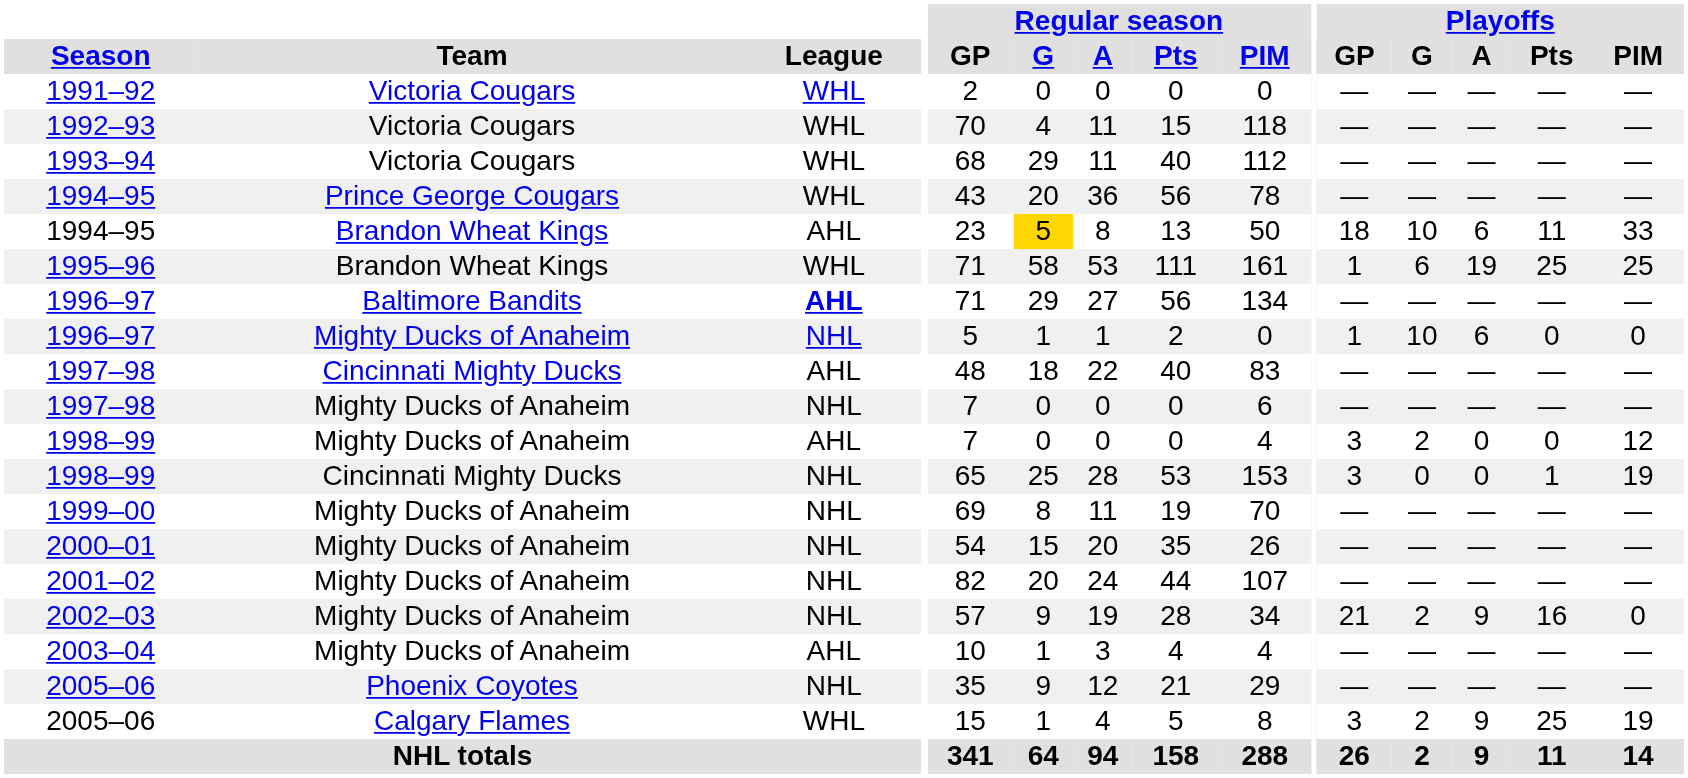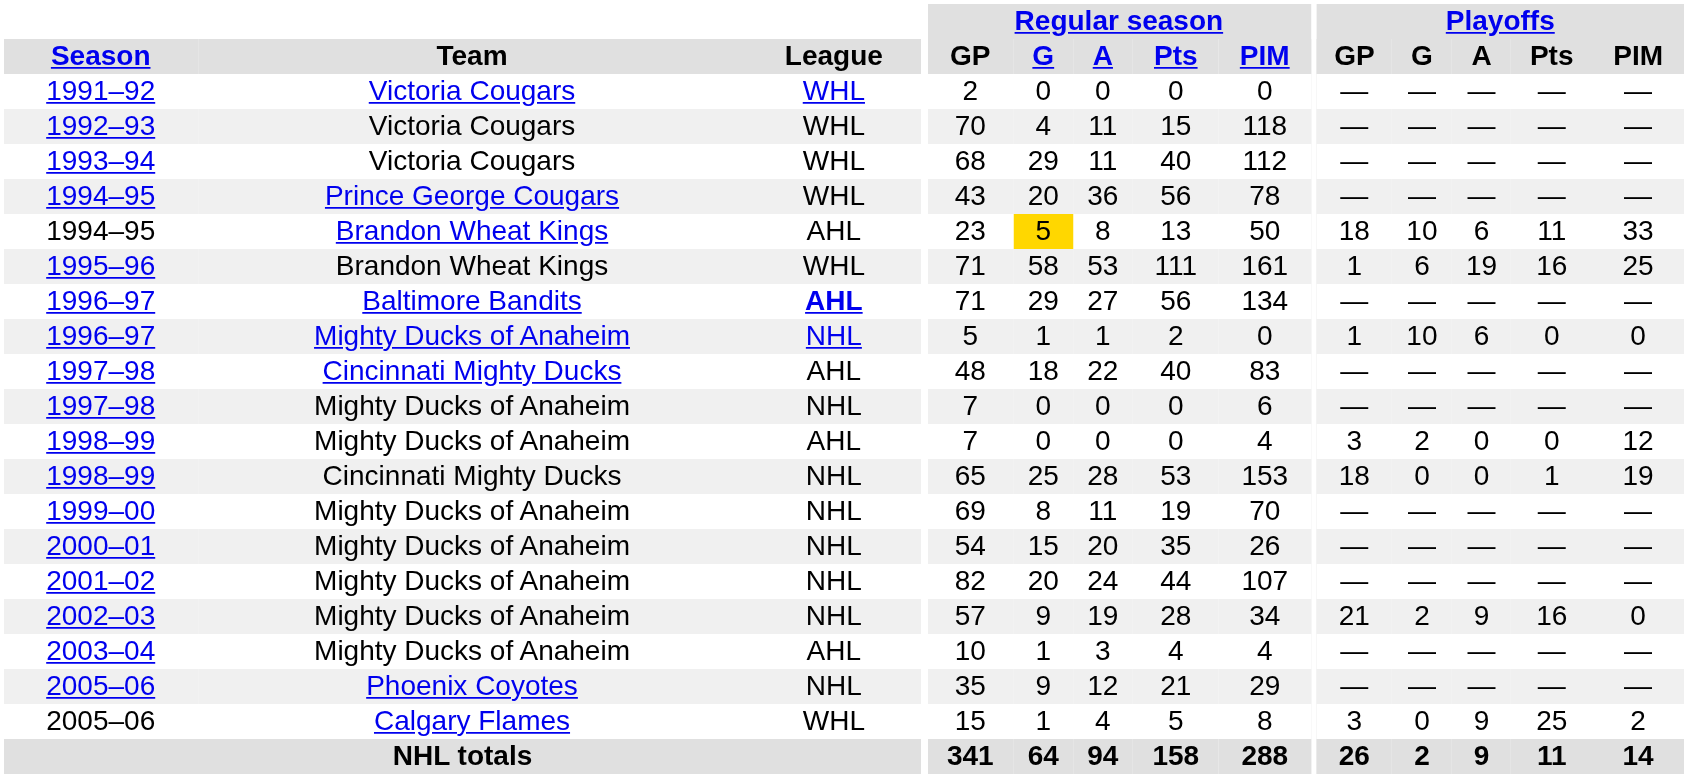1995–96 | Playoffs / Pts: 25 -> 16
1998–99 / Cincinnati Mighty Ducks | Playoffs / GP: 3 -> 18
2005–06 / Calgary Flames | Playoffs / G: 2 -> 0
2005–06 / Calgary Flames | Playoffs / PIM: 19 -> 2
